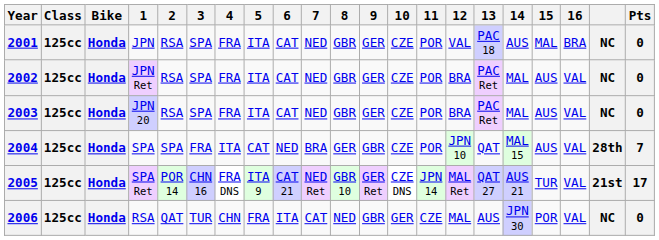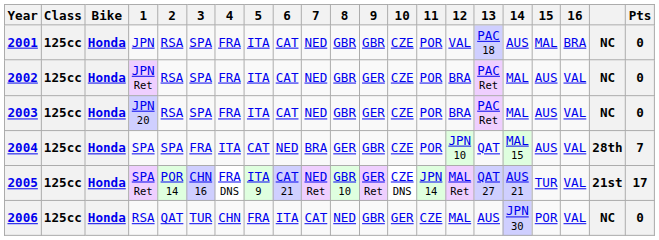2001 | 9: GER -> GBR
